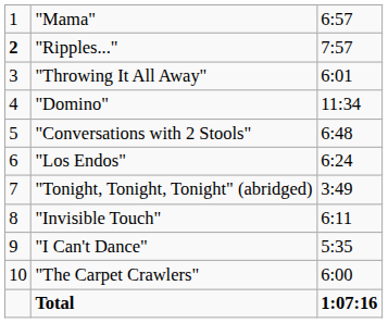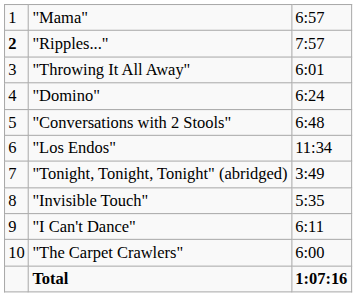"Domino" | column 3: 11:34 -> 6:24
"Los Endos" | column 3: 6:24 -> 11:34
"Invisible Touch" | column 3: 6:11 -> 5:35
"I Can't Dance" | column 3: 5:35 -> 6:11
